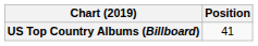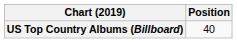US Top Country Albums (Billboard) | Position: 41 -> 40
